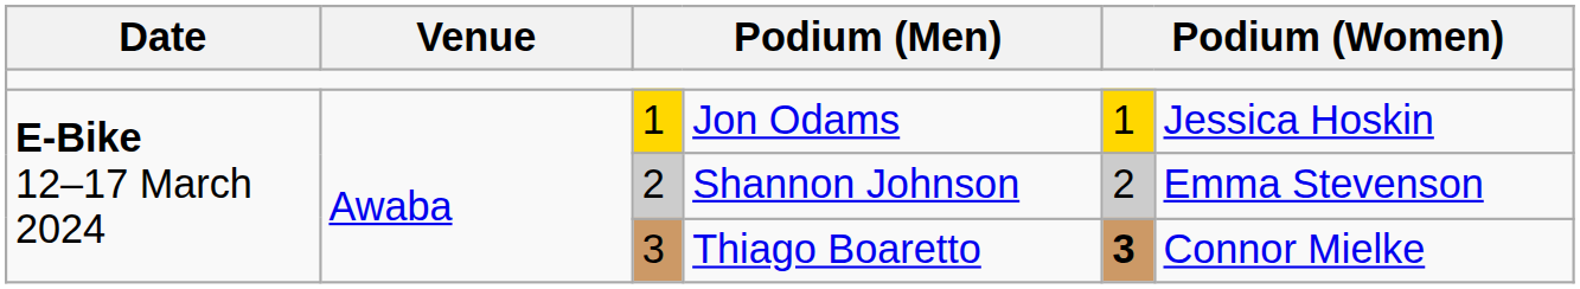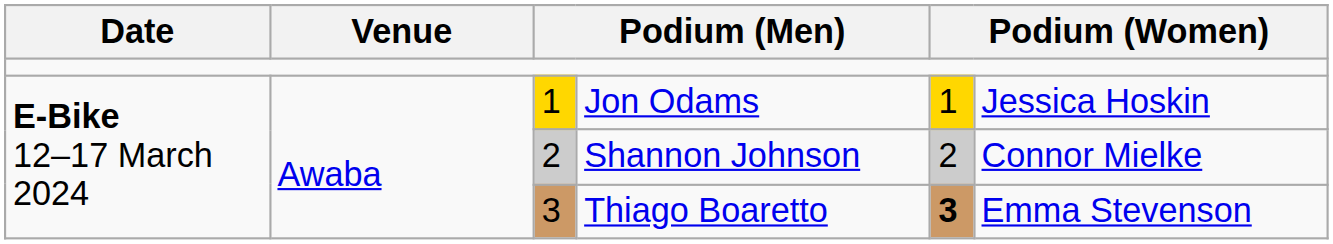Shannon Johnson | column 6: Emma Stevenson -> Connor Mielke
Thiago Boaretto | column 6: Connor Mielke -> Emma Stevenson
